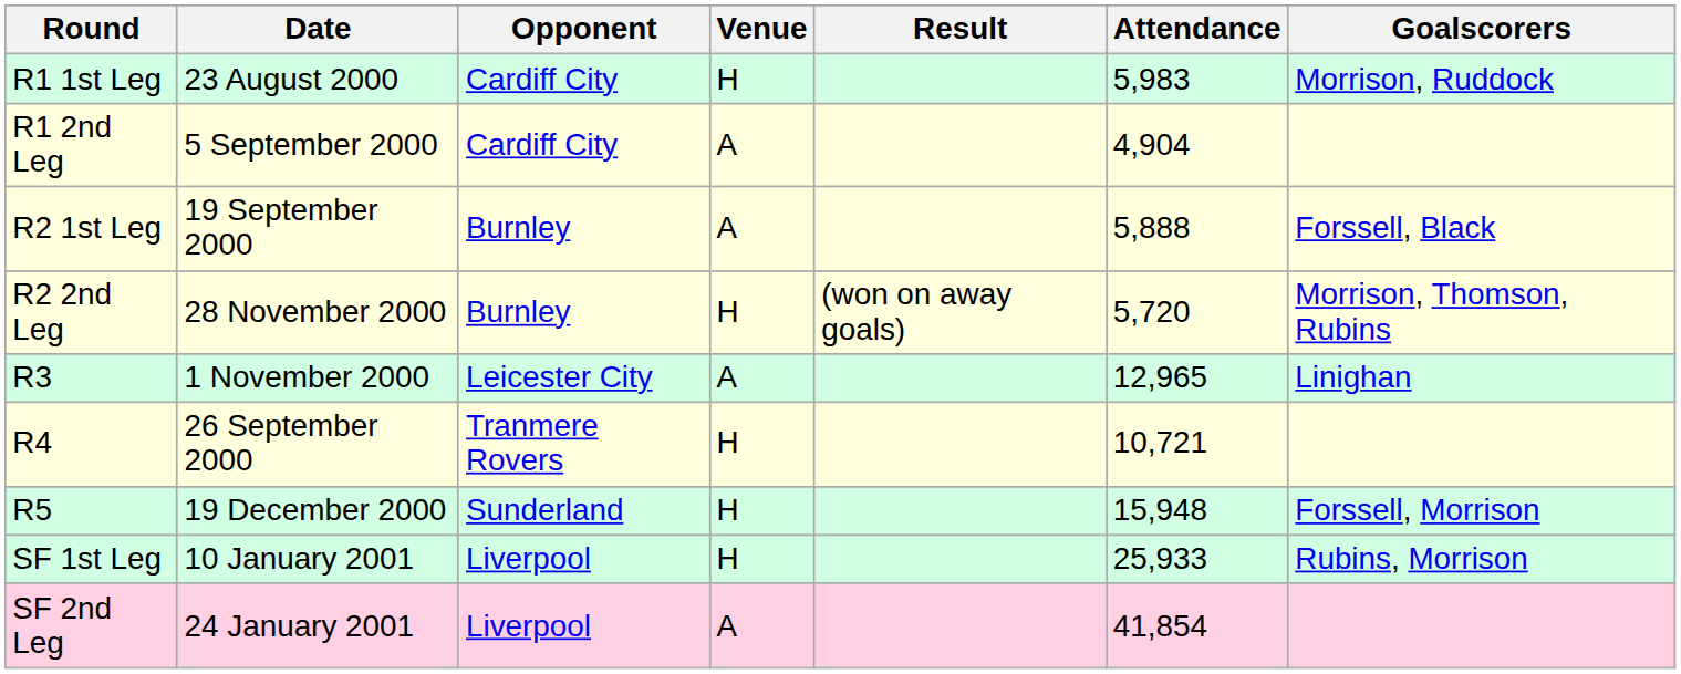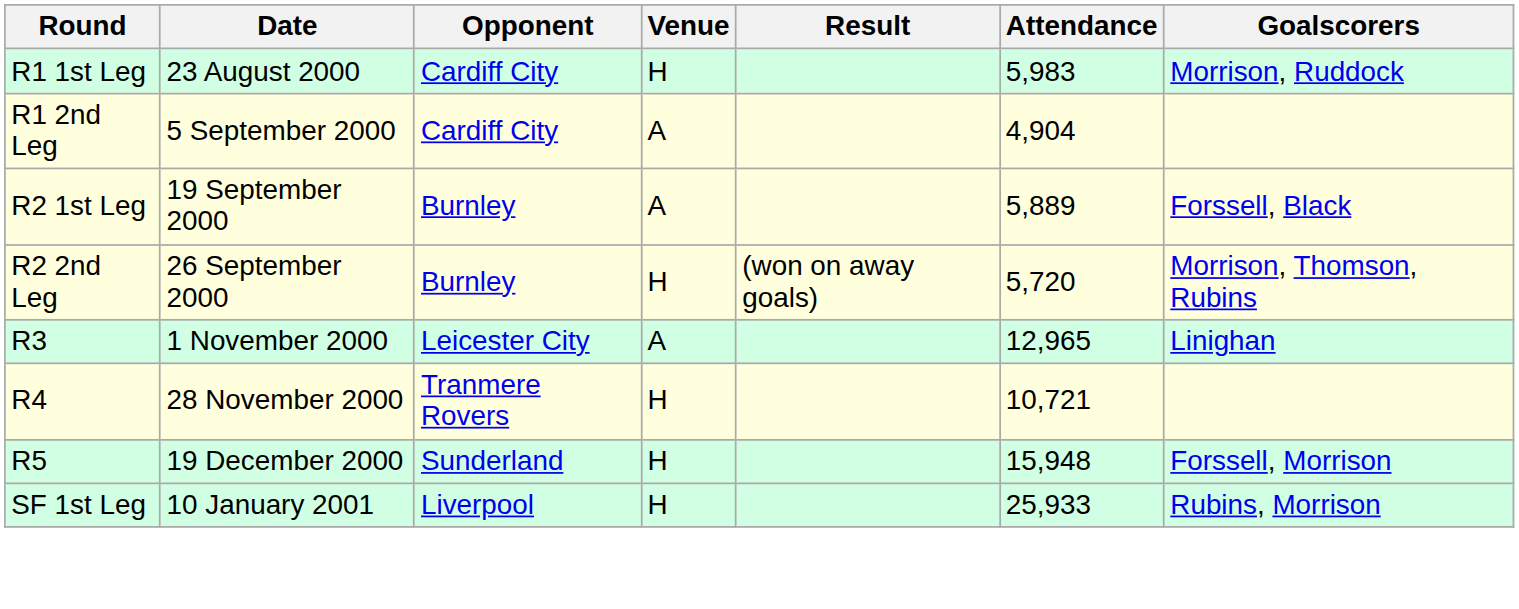R2 1st Leg | Attendance: 5,888 -> 5,889
R2 2nd Leg | Date: 28 November 2000 -> 26 September 2000
R4 | Date: 26 September 2000 -> 28 November 2000
- row: SF 2nd Leg | 24 January 2001 | Liverpool | A | 41,854
